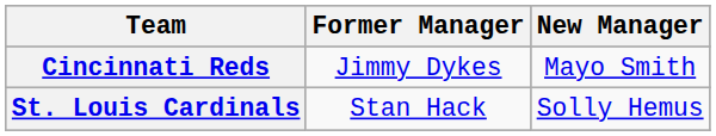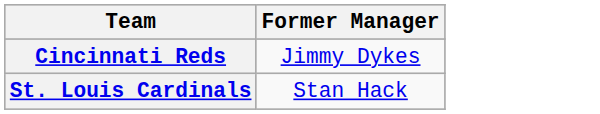- column: New Manager | Mayo Smith | Solly Hemus
